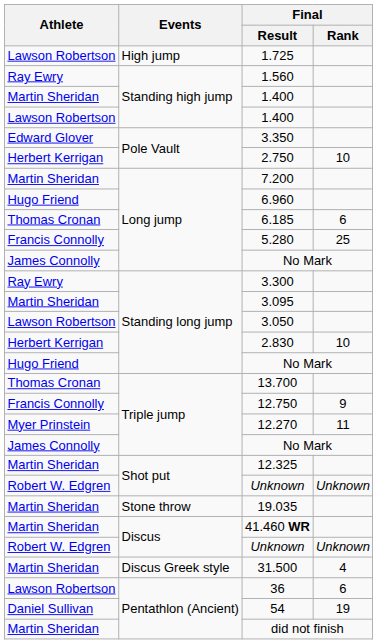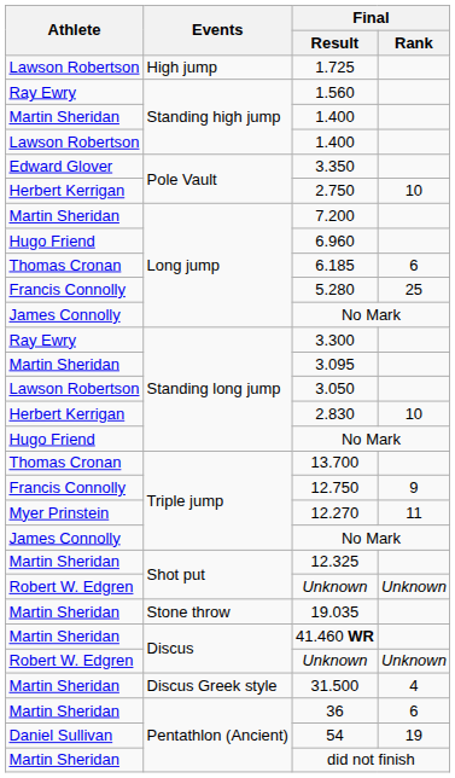36 | Athlete: Lawson Robertson -> Martin Sheridan
